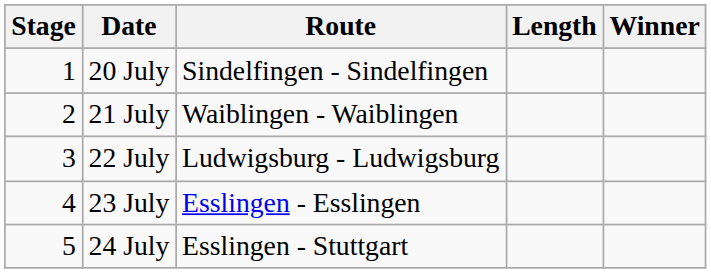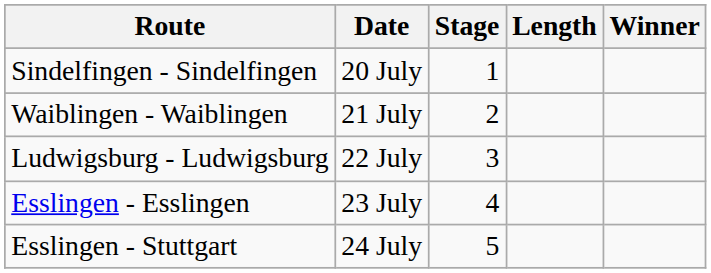columns swapped: Stage <-> Route
